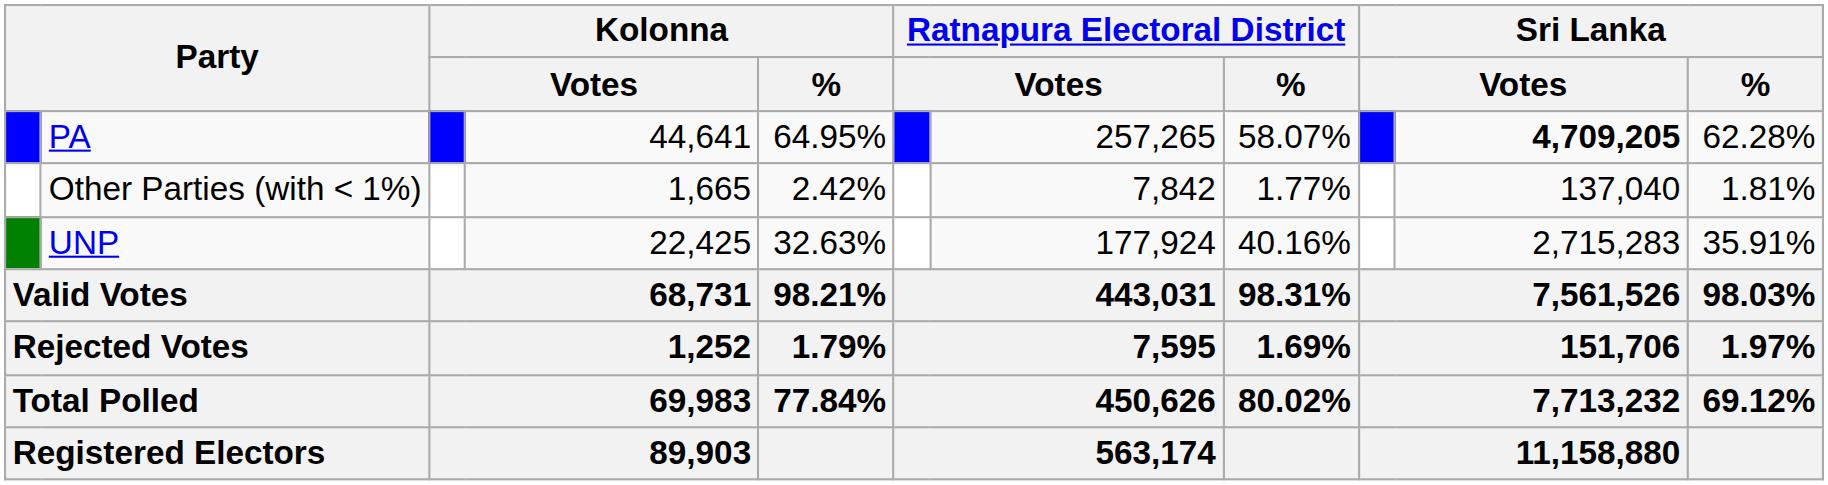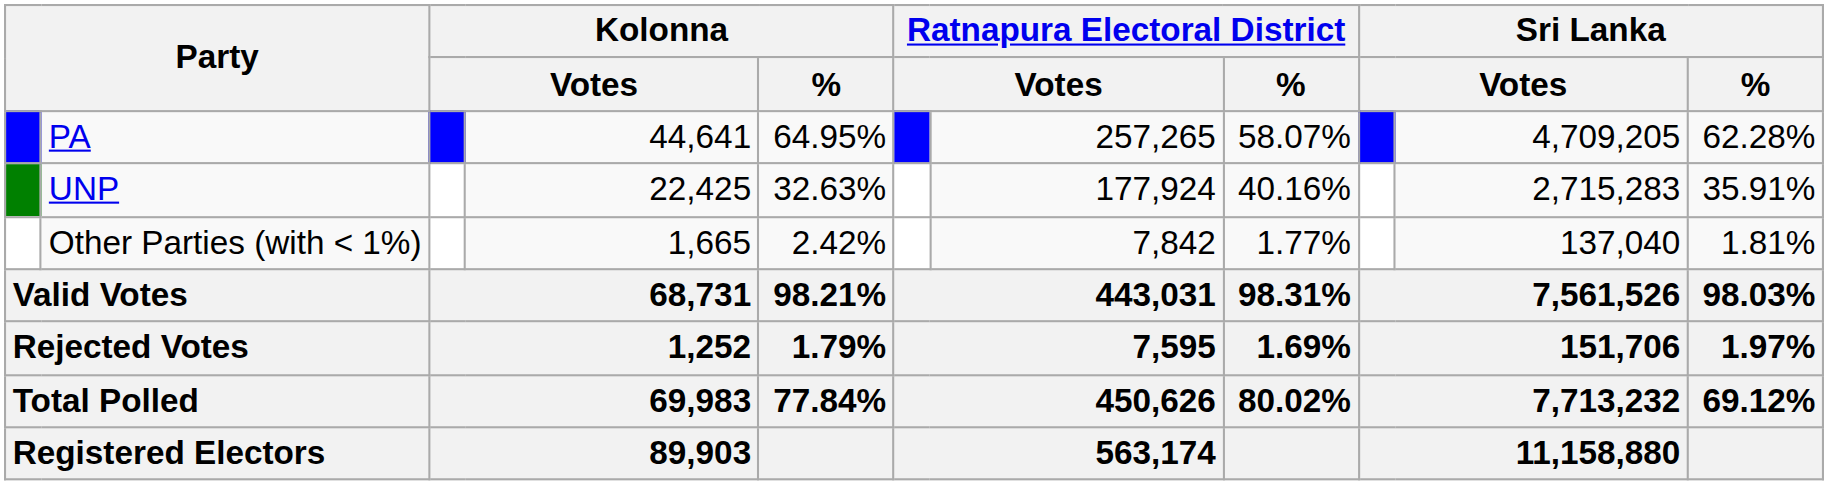PA | column 10: bold -> normal
rows swapped: UNP <-> Other Parties (with < 1%)
